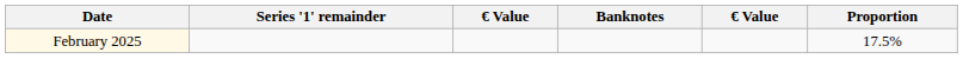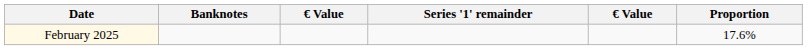columns swapped: Banknotes <-> Series '1' remainder
February 2025 | Proportion: 17.5% -> 17.6%
